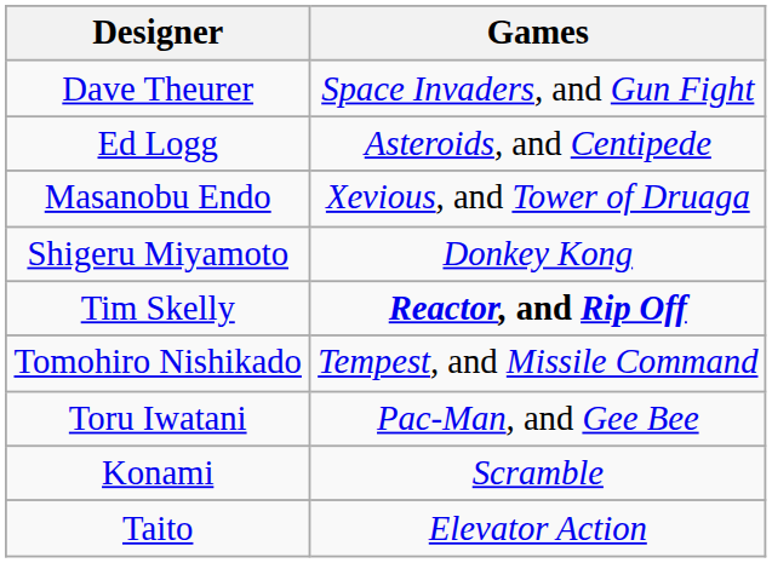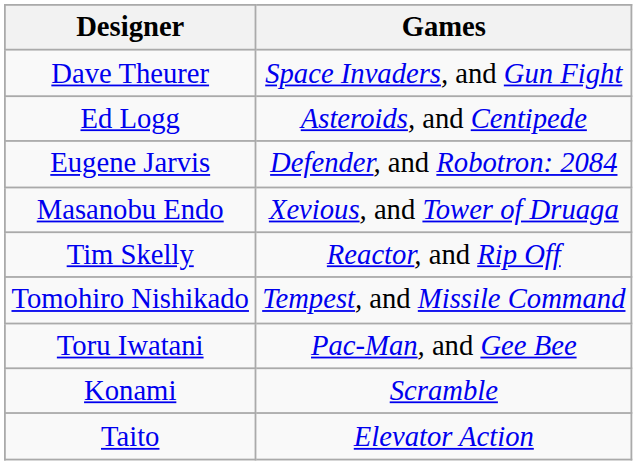+ row: Eugene Jarvis | Defender, and Robotron: 2084
- row: Shigeru Miyamoto | Donkey Kong
Tim Skelly | Games: bold -> normal
